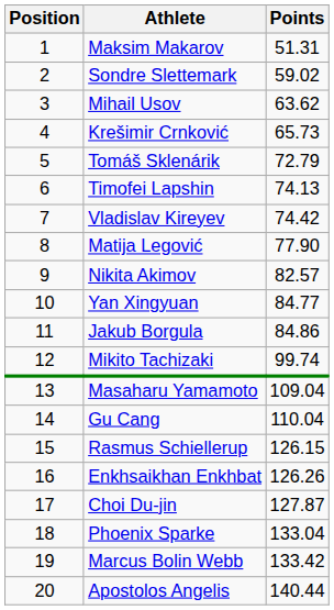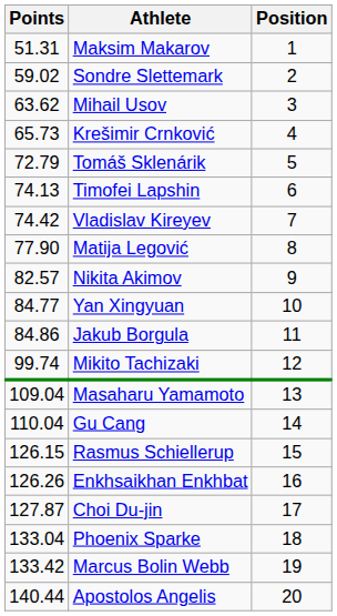columns swapped: Position <-> Points
